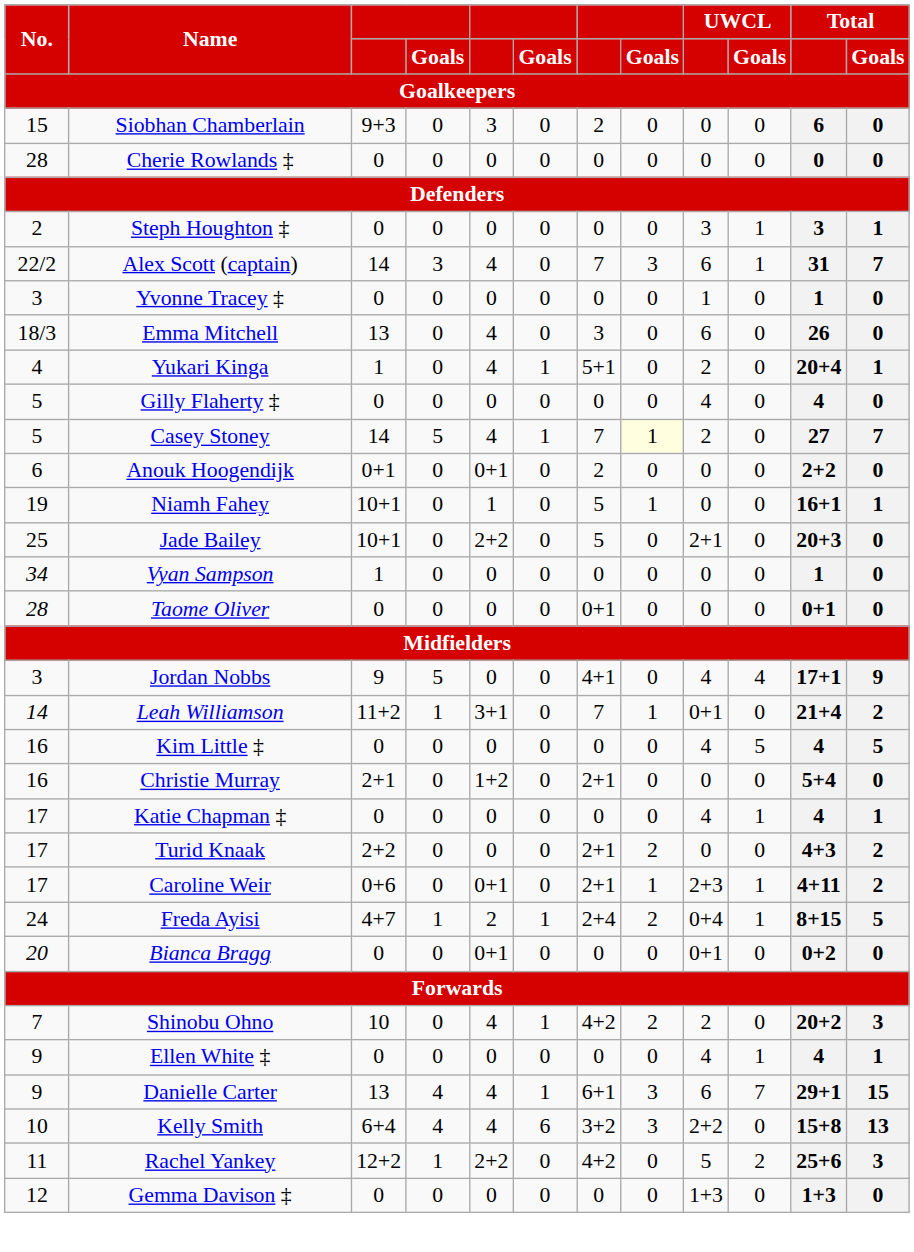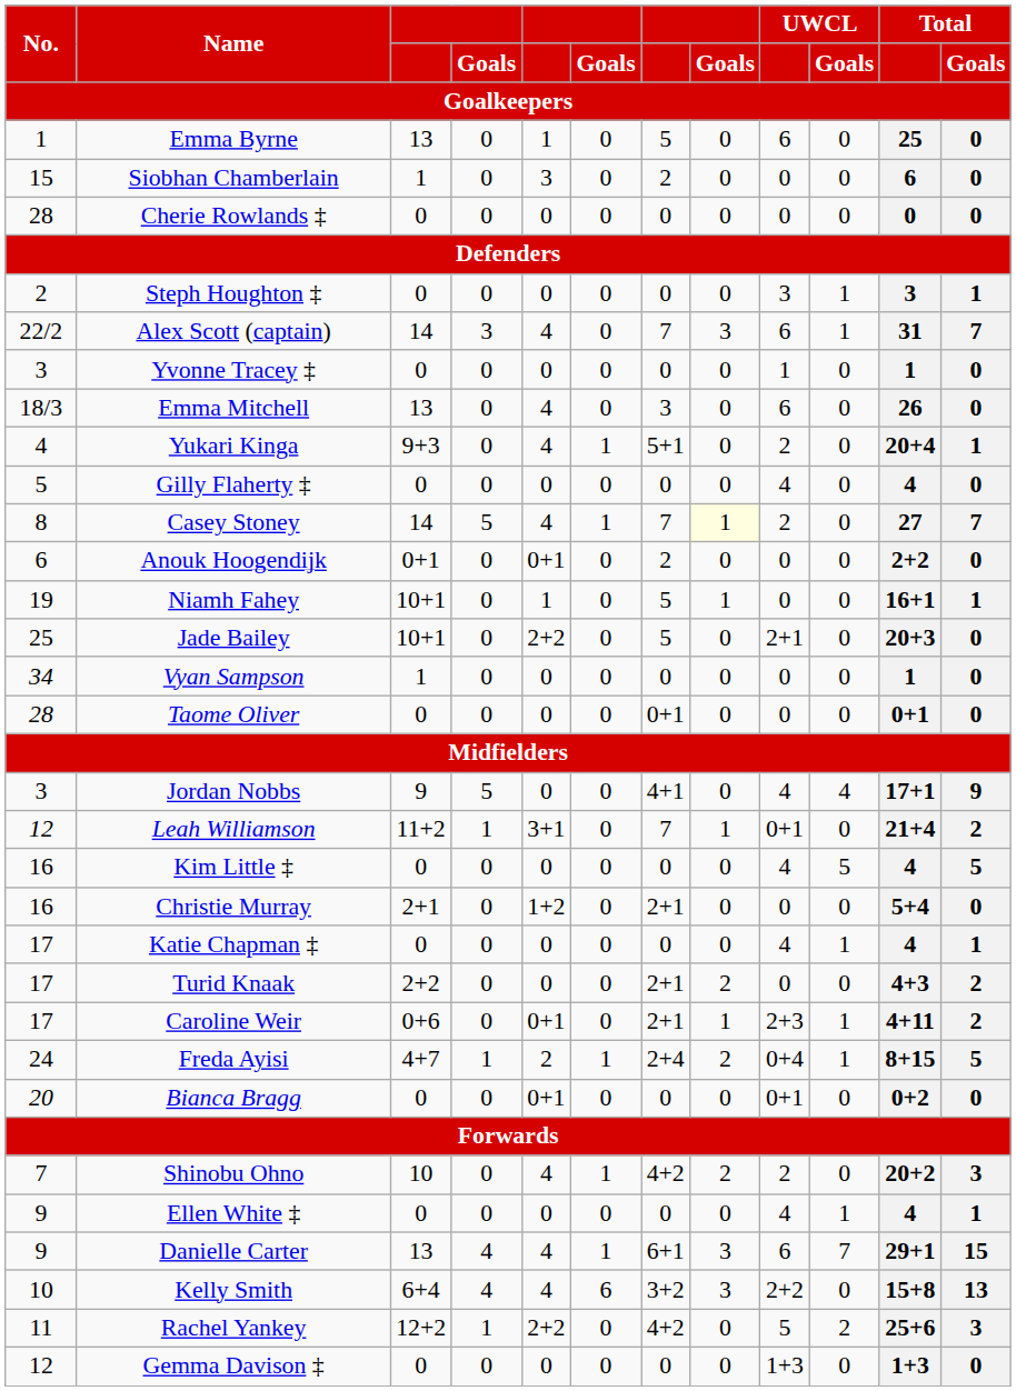+ row: 1 | Emma Byrne | 13 | 0 | 1 | 0 | 5 | 0 | 6 | 0 | 25 | 0
Siobhan Chamberlain | column 3: 9+3 -> 1
Yukari Kinga | column 3: 1 -> 9+3
Casey Stoney | No.: 5 -> 8
Leah Williamson | No.: 14 -> 12
